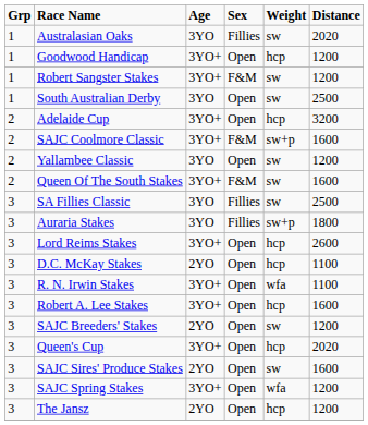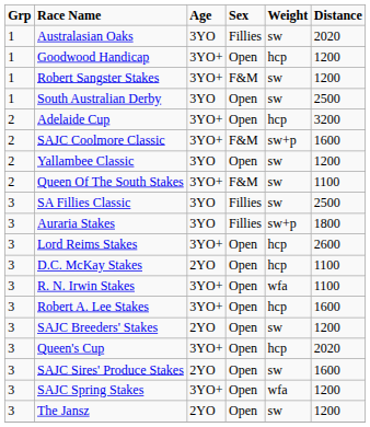Queen Of The South Stakes | Distance: 1600 -> 1100
The Jansz | Weight: hcp -> sw
